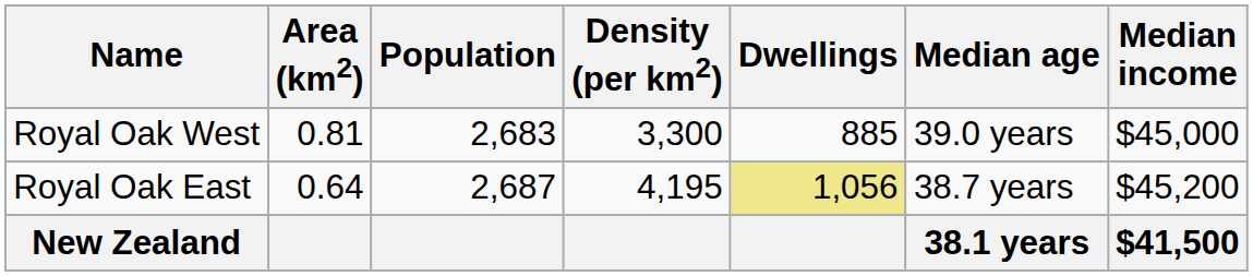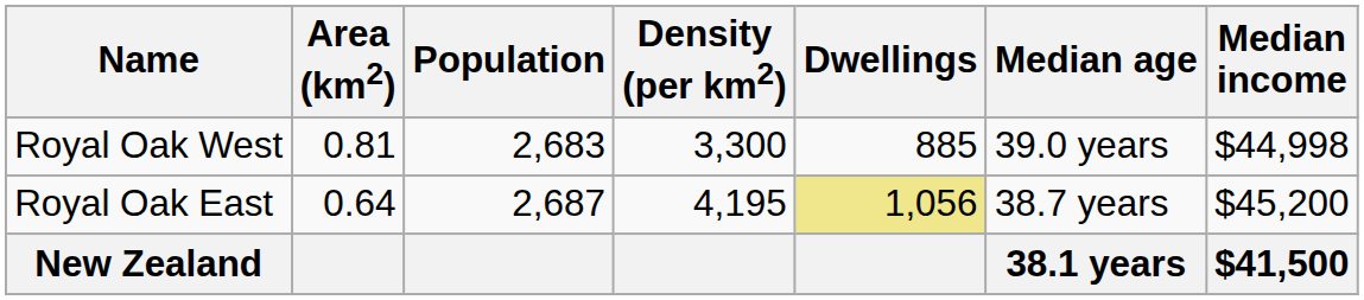Royal Oak West | Median income: $45,000 -> $44,998
